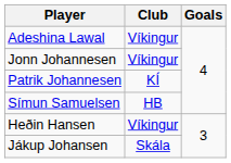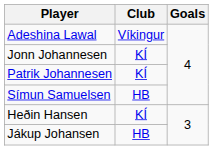Jonn Johannesen | Club: Víkingur -> KÍ
Heðin Hansen | Club: Víkingur -> KÍ
Jákup Johansen | Club: Skála -> HB
